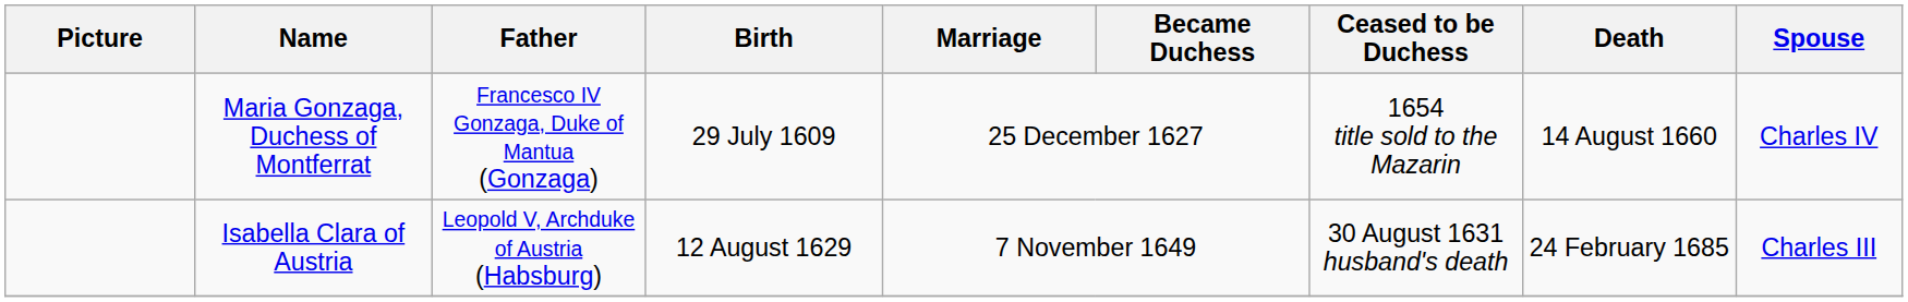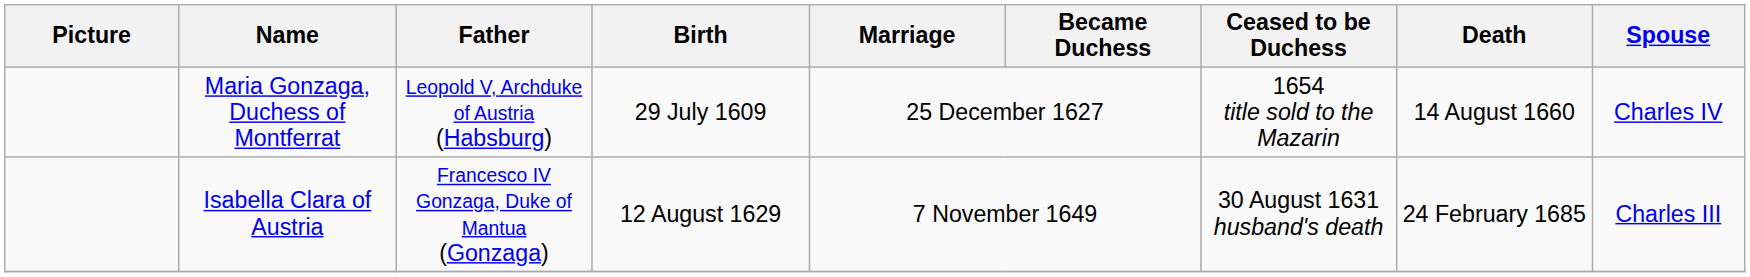Maria Gonzaga, Duchess of Montferrat | Father: Francesco IV Gonzaga, Duke of Mantua (Gonzaga) -> Leopold V, Archduke of Austria (Habsburg)
Isabella Clara of Austria | Father: Leopold V, Archduke of Austria (Habsburg) -> Francesco IV Gonzaga, Duke of Mantua (Gonzaga)
